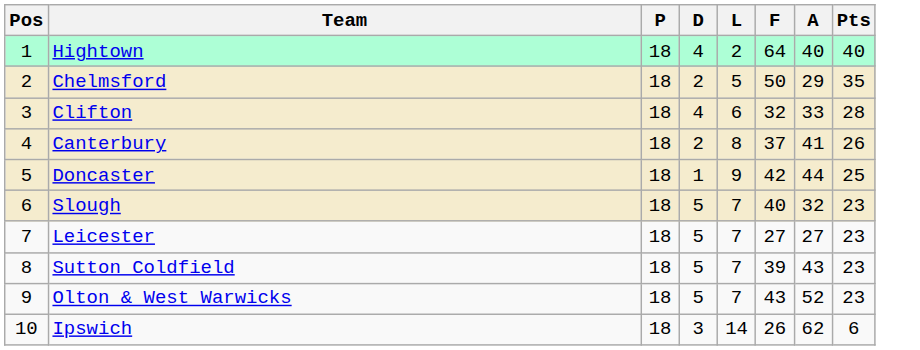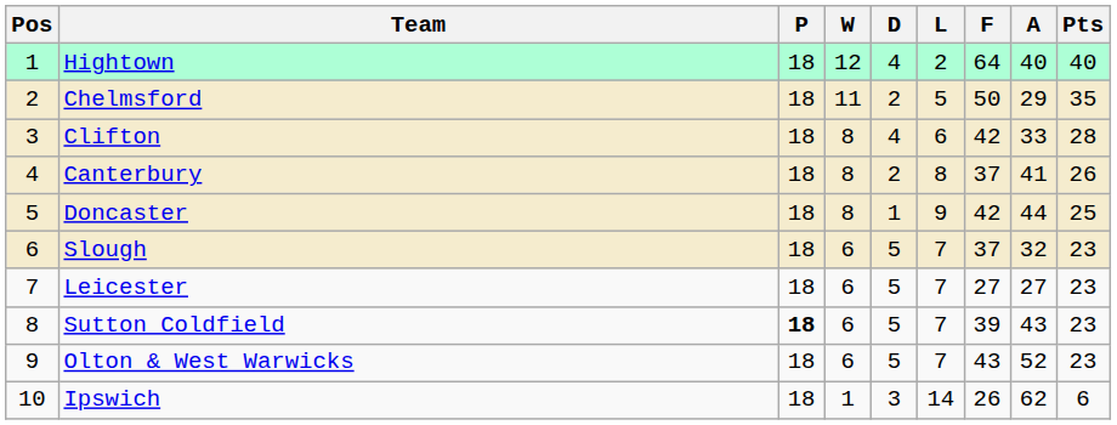+ column: W | 12 | 11 | 8 | 8 | 8 | 6 | 6 | 6 | 6 | 1
Clifton | F: 32 -> 42
Slough | F: 40 -> 37
Sutton Coldfield | P: normal -> bold
